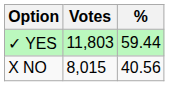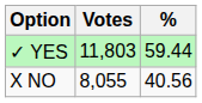X NO | Votes: 8,015 -> 8,055
